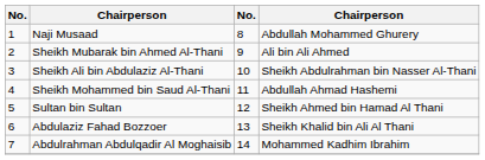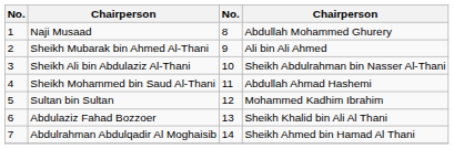Sultan bin Sultan | column 4: Sheikh Ahmed bin Hamad Al Thani -> Mohammed Kadhim Ibrahim
Abdulrahman Abdulqadir Al Moghaisib | column 4: Mohammed Kadhim Ibrahim -> Sheikh Ahmed bin Hamad Al Thani
